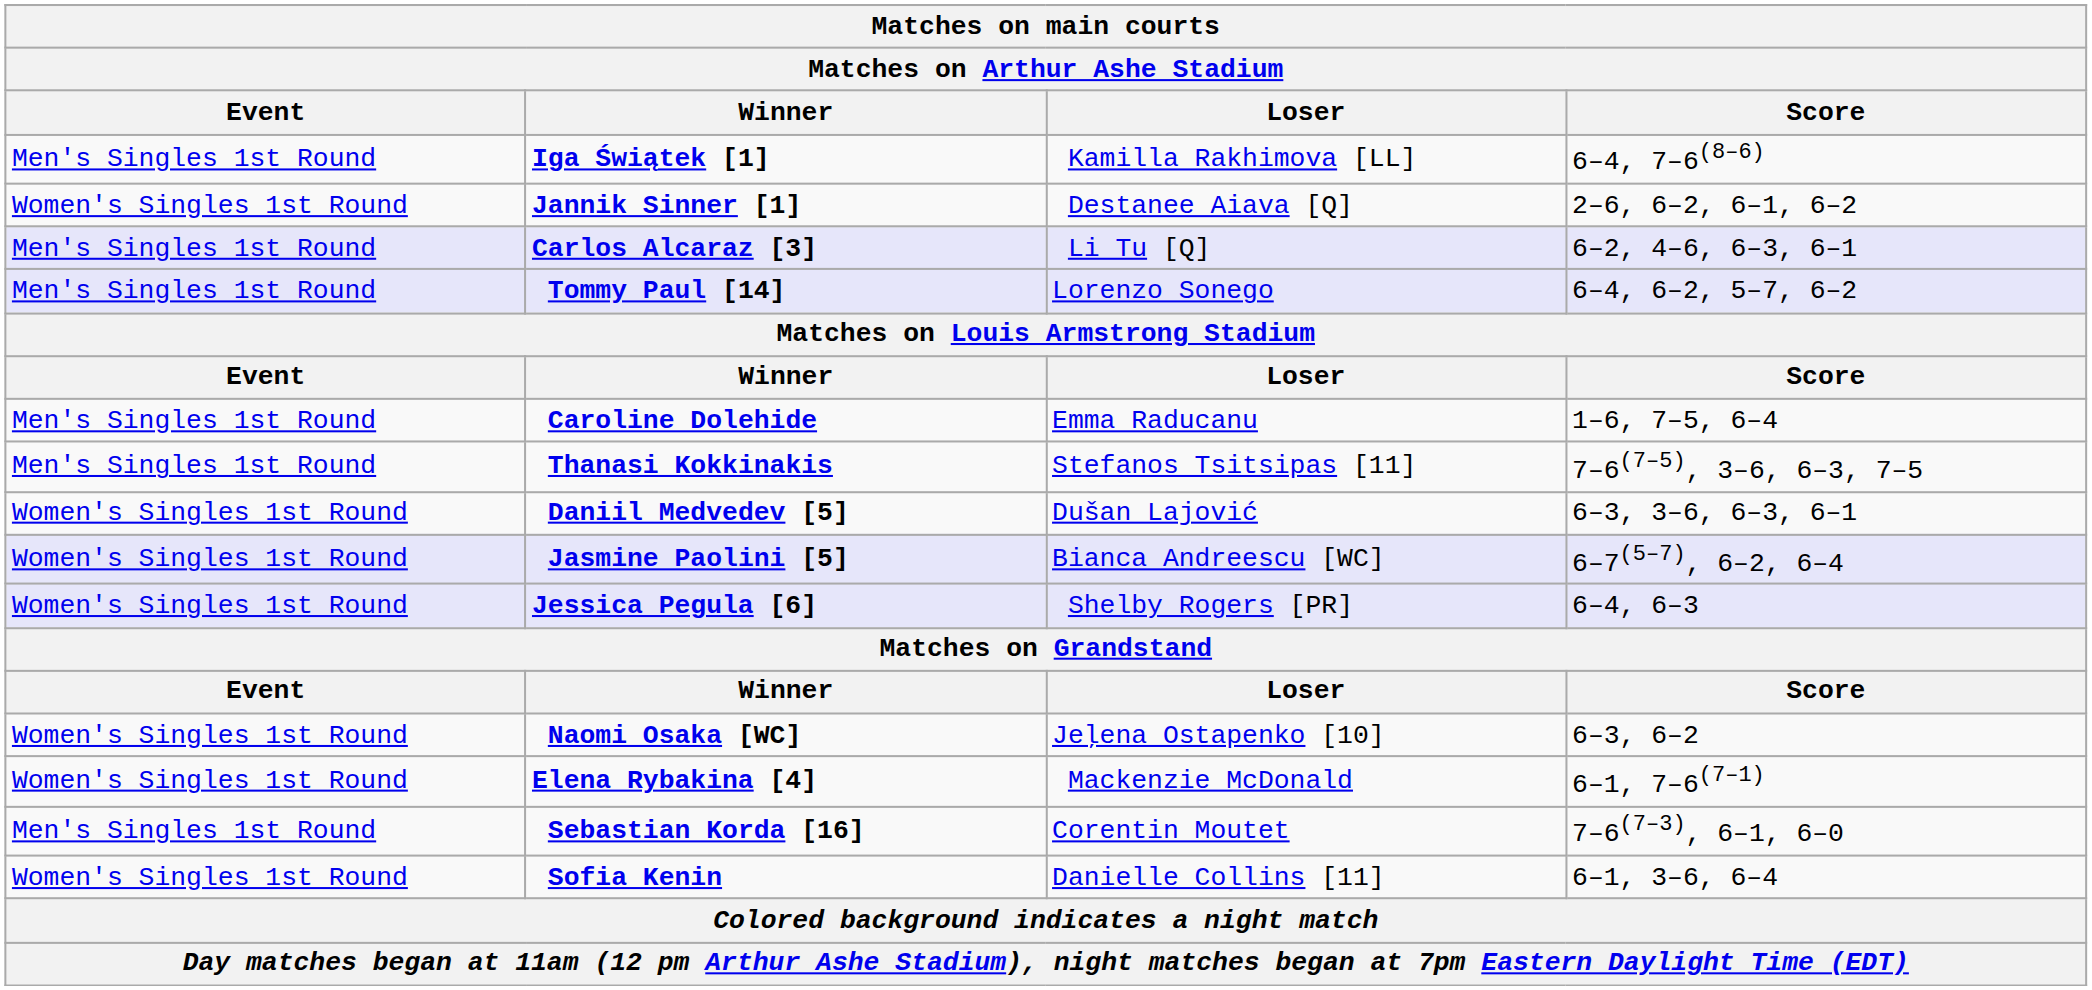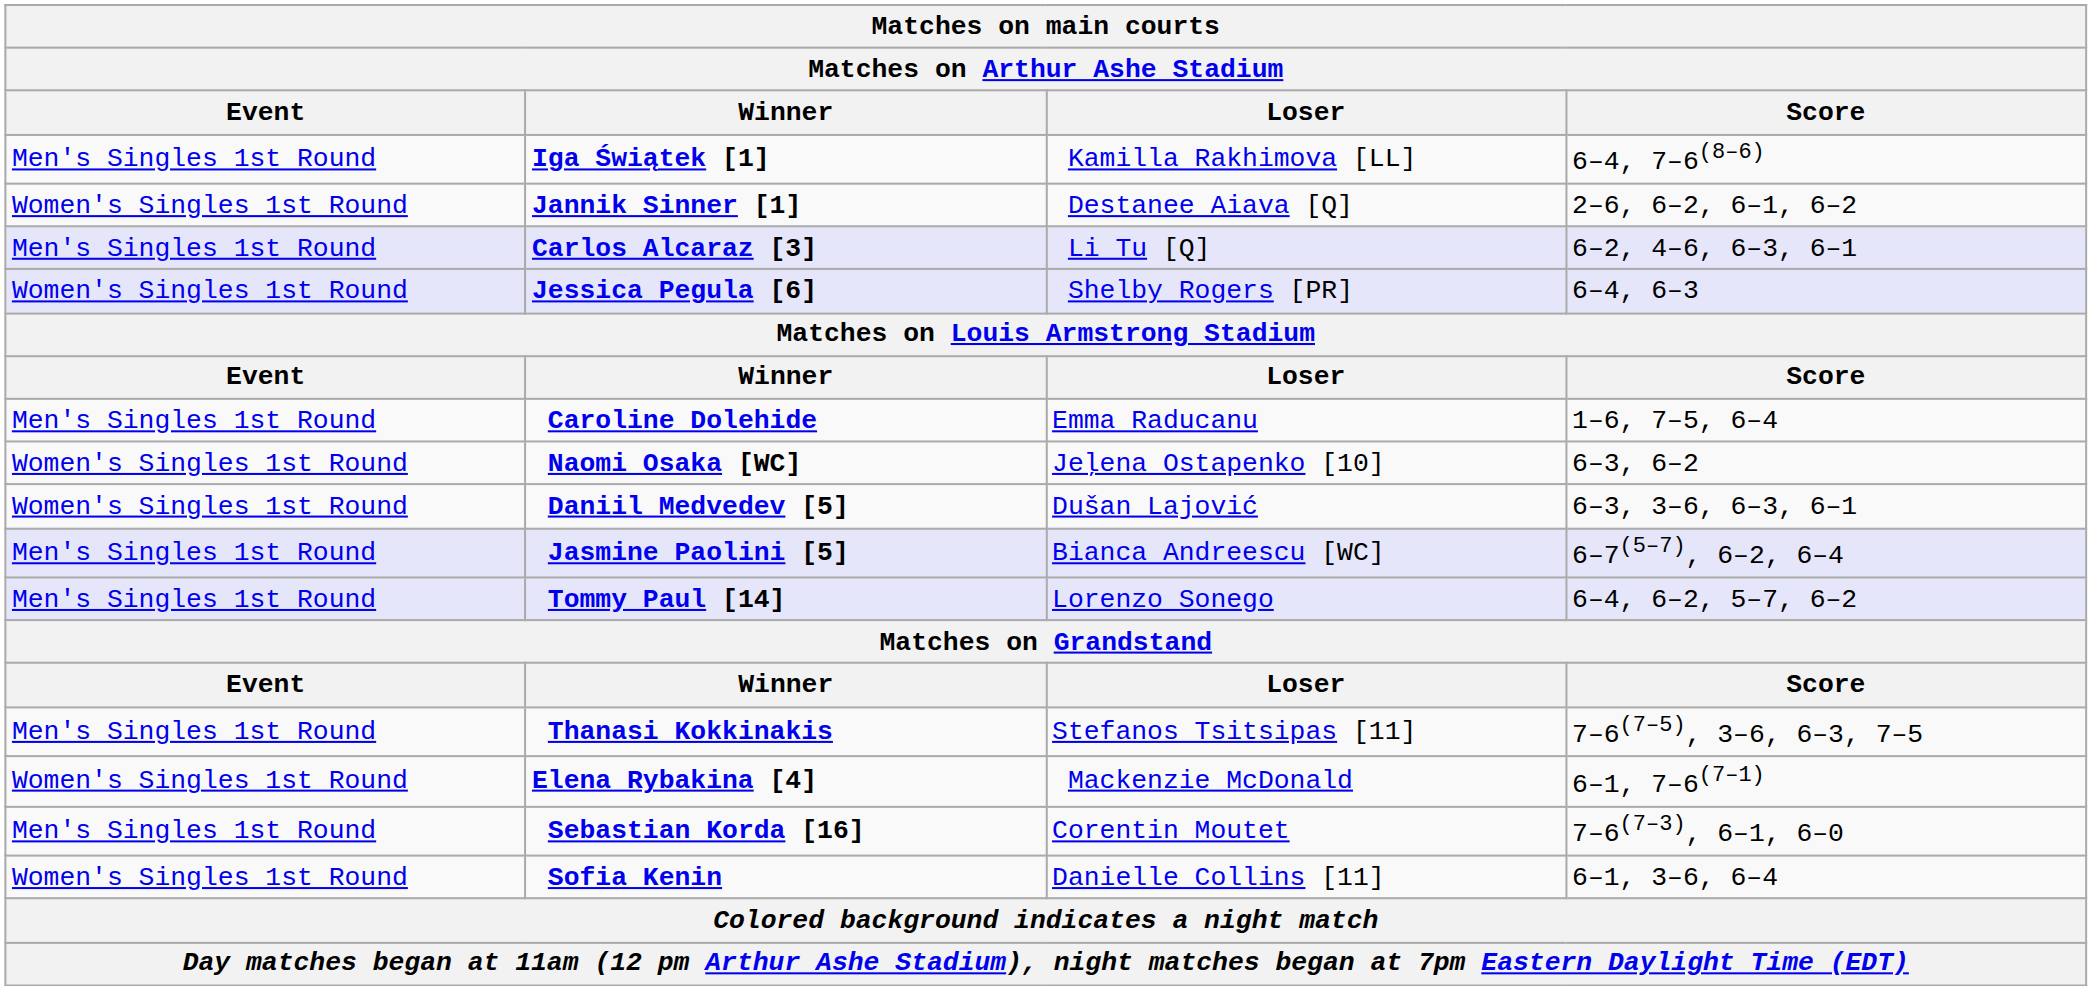rows swapped: Jessica Pegula [6] <-> Tommy Paul [14]
rows swapped: Naomi Osaka [WC] <-> Thanasi Kokkinakis
Jasmine Paolini [5] | Event: Women's Singles 1st Round -> Men's Singles 1st Round
